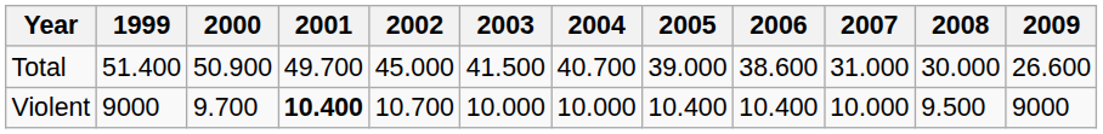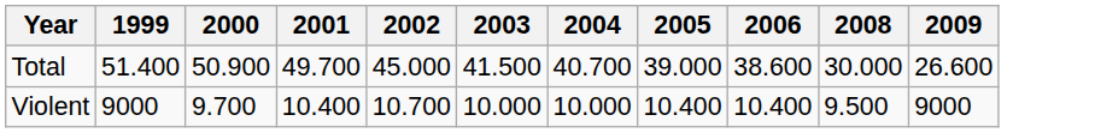- column: 2007 | 31.000 | 10.000
Violent | 2001: bold -> normal
